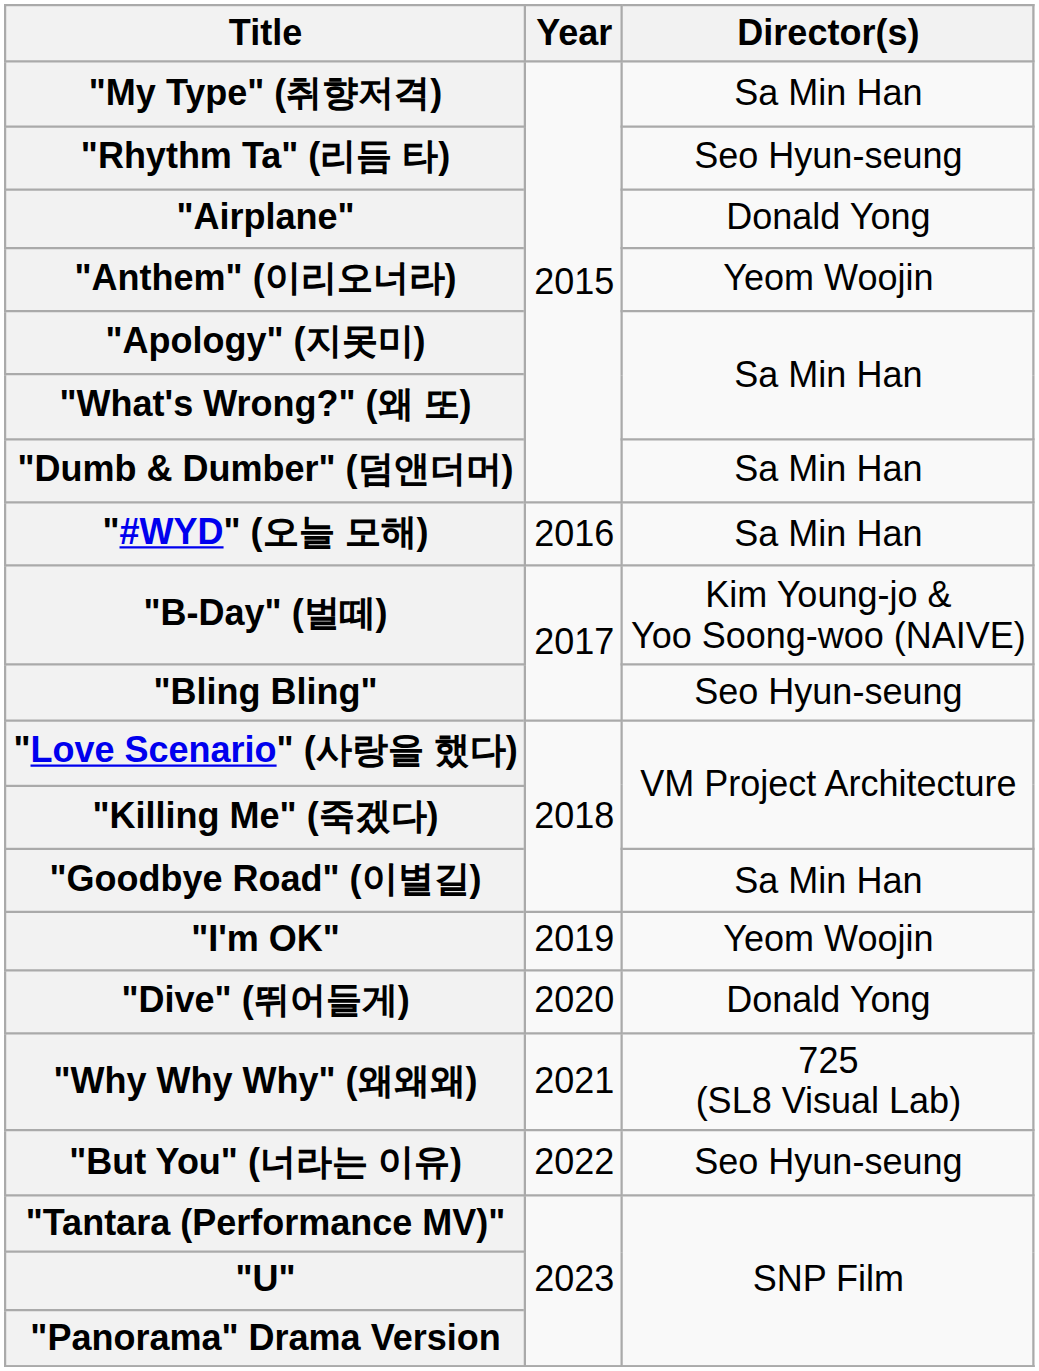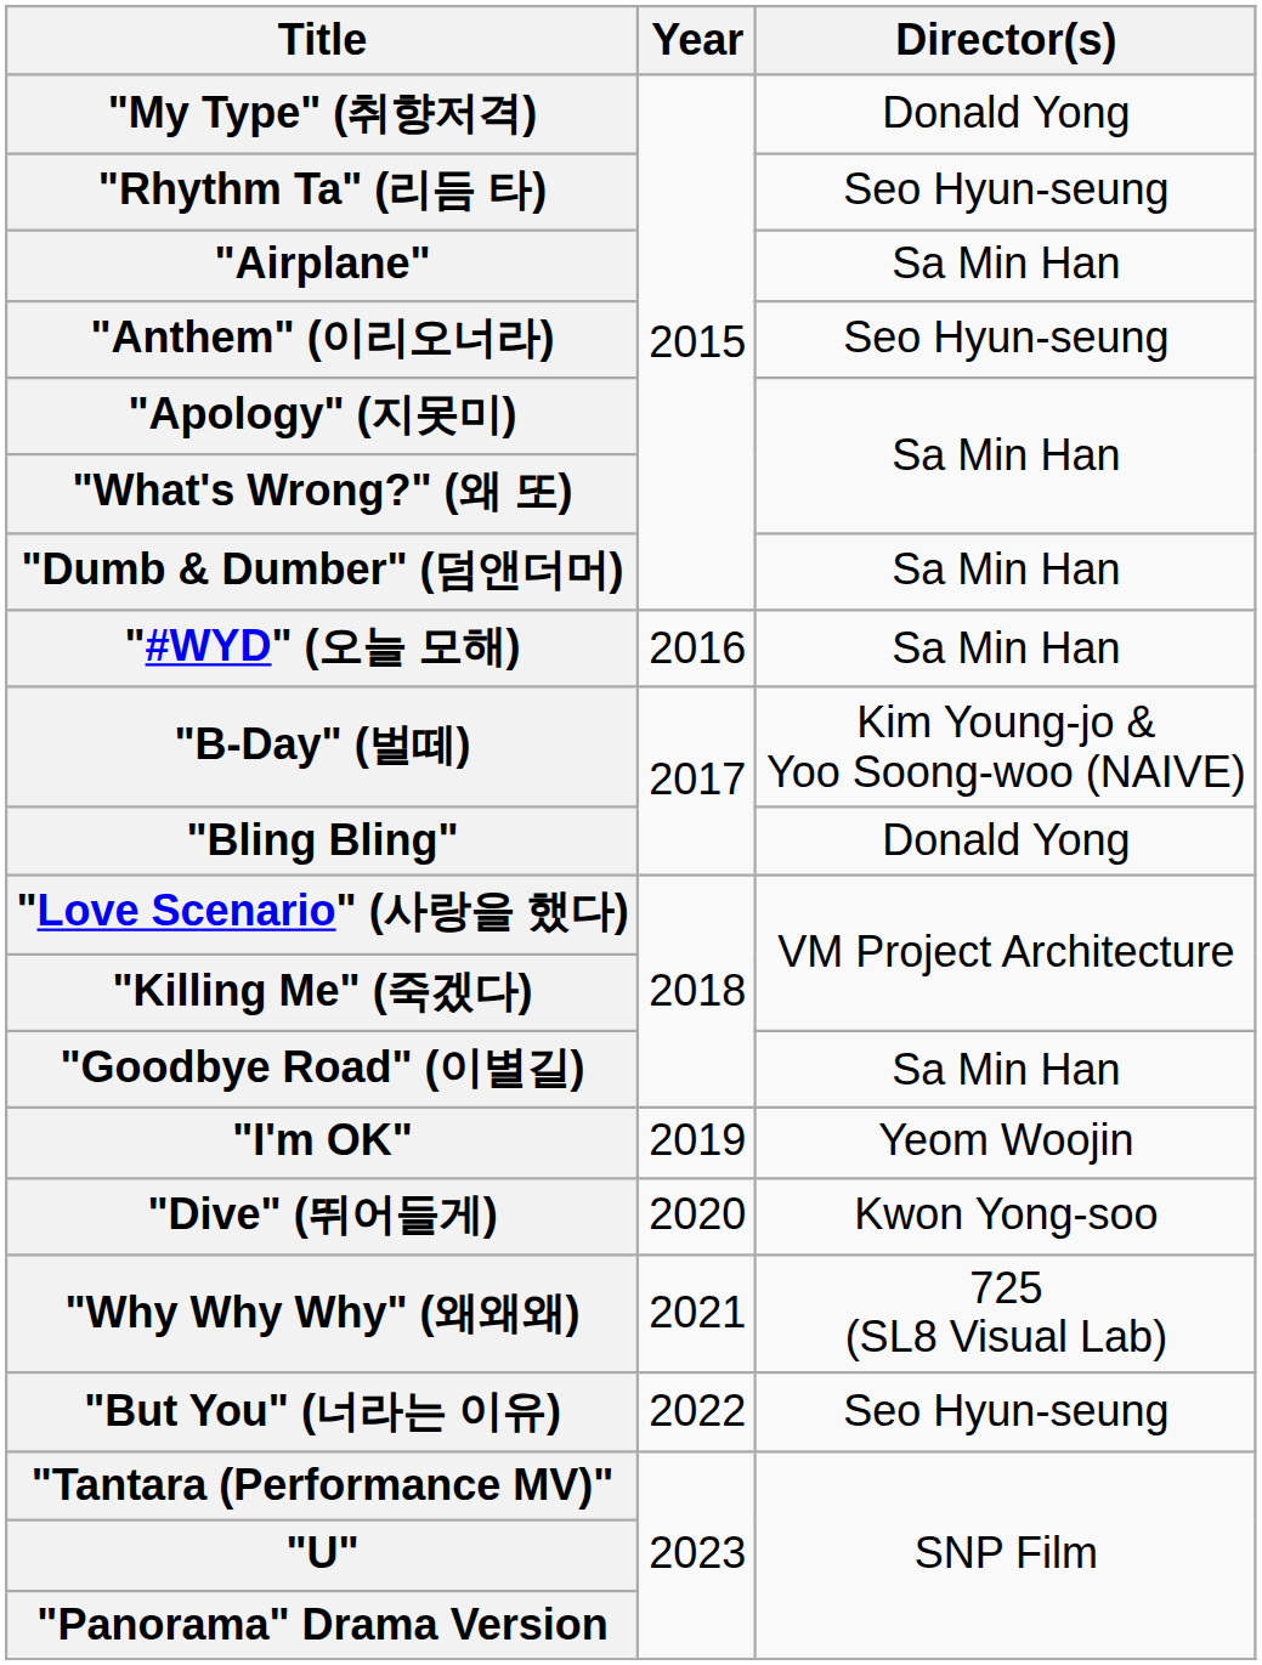"My Type" (취향저격) | Director(s): Sa Min Han -> Donald Yong
"Airplane" | Director(s): Donald Yong -> Sa Min Han
"Anthem" (이리오너라) | Director(s): Yeom Woojin -> Seo Hyun-seung
"Bling Bling" | Director(s): Seo Hyun-seung -> Donald Yong
"Dive" (뛰어들게) | Director(s): Donald Yong -> Kwon Yong-soo
